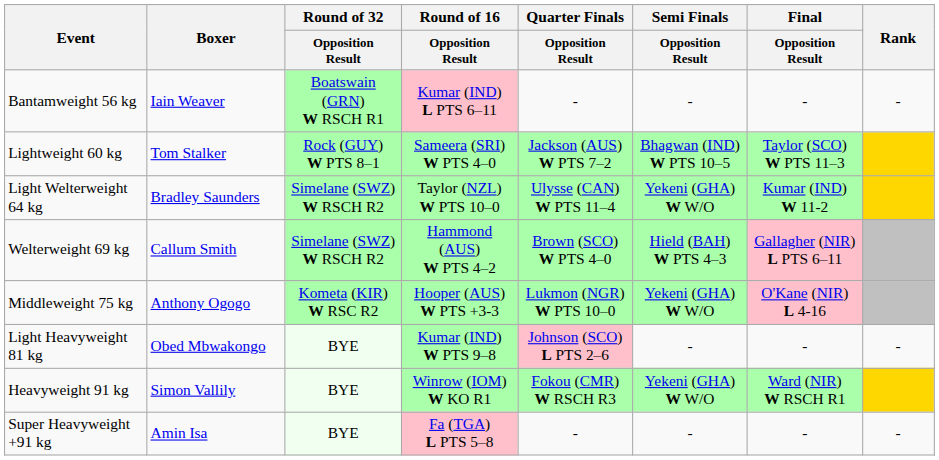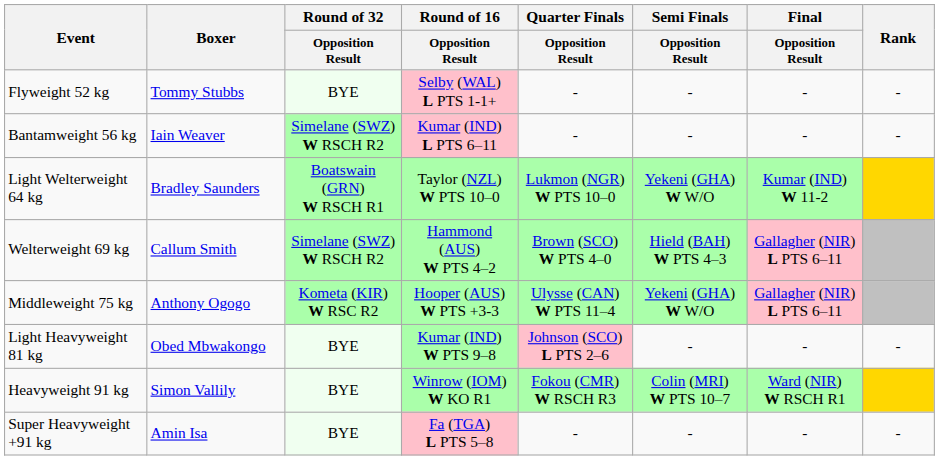+ row: Flyweight 52 kg | Tommy Stubbs | BYE | Selby (WAL) L PTS 1-1+ | - | - | - | -
Bantamweight 56 kg | Round of 32 / Opposition Result: Boatswain (GRN) W RSCH R1 -> Simelane (SWZ) W RSCH R2
- row: Lightweight 60 kg | Tom Stalker | Rock (GUY) W PTS 8–1 | Sameera (SRI) W PTS 4–0 | Jackson (AUS) W PTS 7–2 | Bhagwan (IND) W PTS 10–5 | Taylor (SCO) W PTS 11–3
Light Welterweight 64 kg | Round of 32 / Opposition Result: Simelane (SWZ) W RSCH R2 -> Boatswain (GRN) W RSCH R1
Light Welterweight 64 kg | Quarter Finals / Opposition Result: Ulysse (CAN) W PTS 11–4 -> Lukmon (NGR) W PTS 10–0
Middleweight 75 kg | Quarter Finals / Opposition Result: Lukmon (NGR) W PTS 10–0 -> Ulysse (CAN) W PTS 11–4
Middleweight 75 kg | Final / Opposition Result: O'Kane (NIR) L 4-16 -> Gallagher (NIR) L PTS 6–11
Heavyweight 91 kg | Semi Finals / Opposition Result: Yekeni (GHA) W W/O -> Colin (MRI) W PTS 10–7
